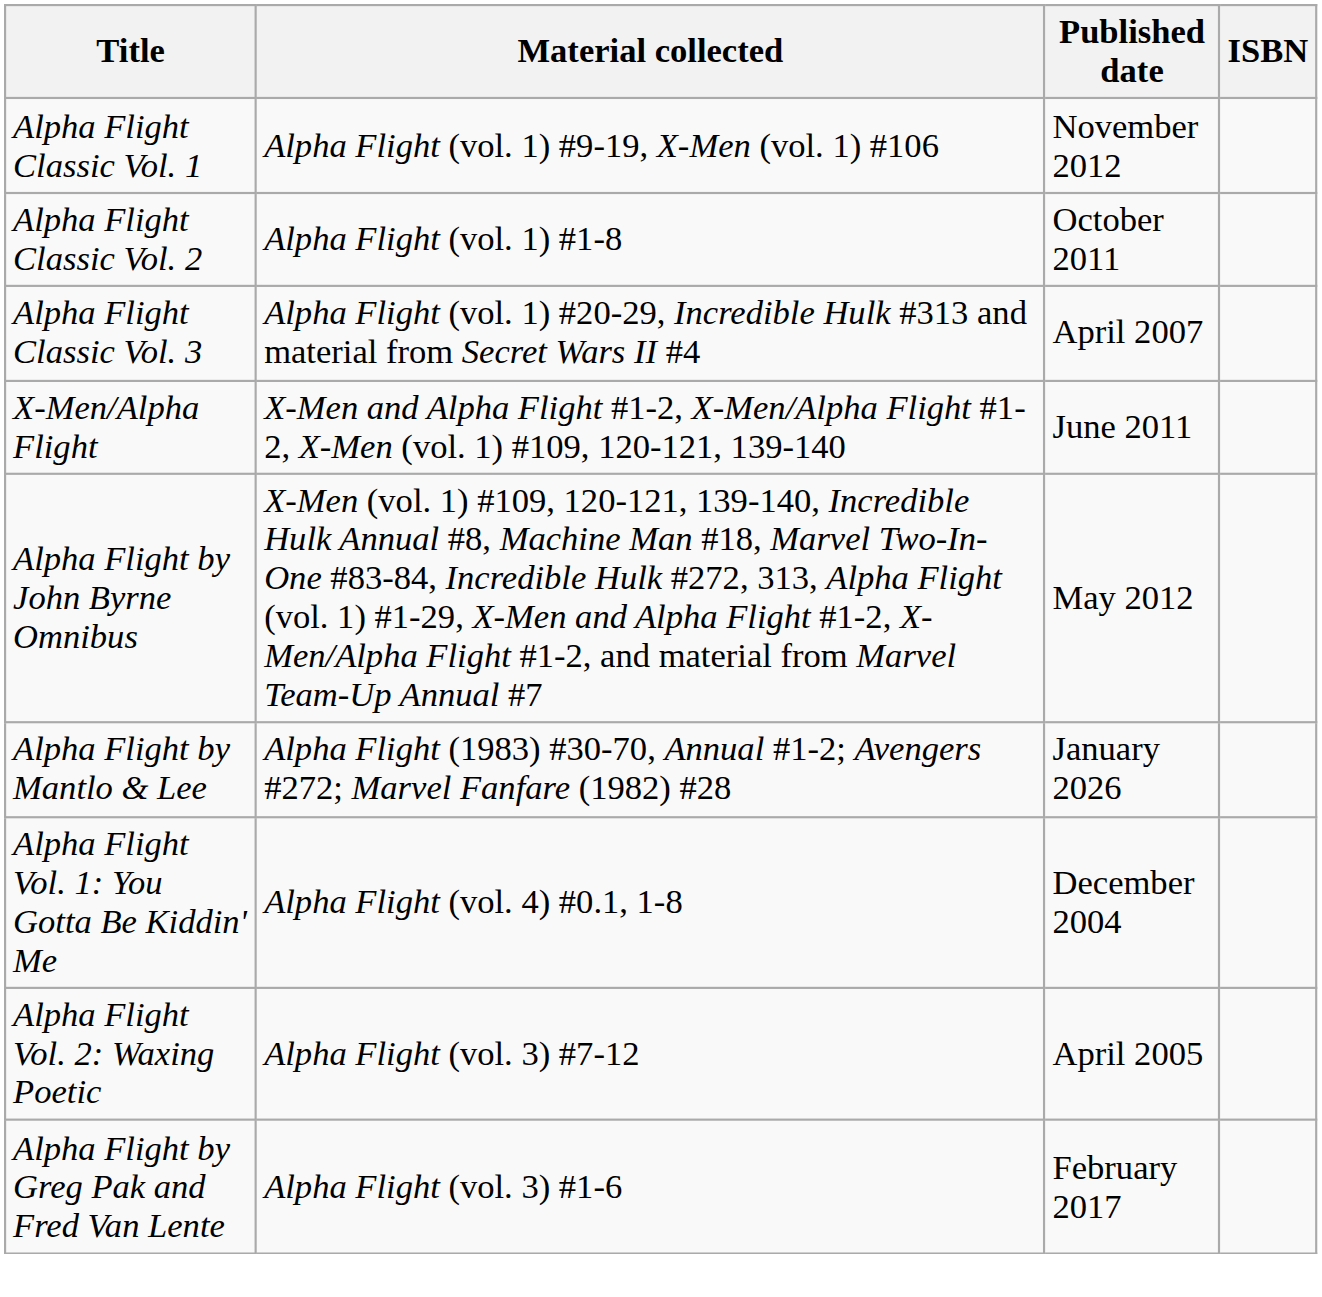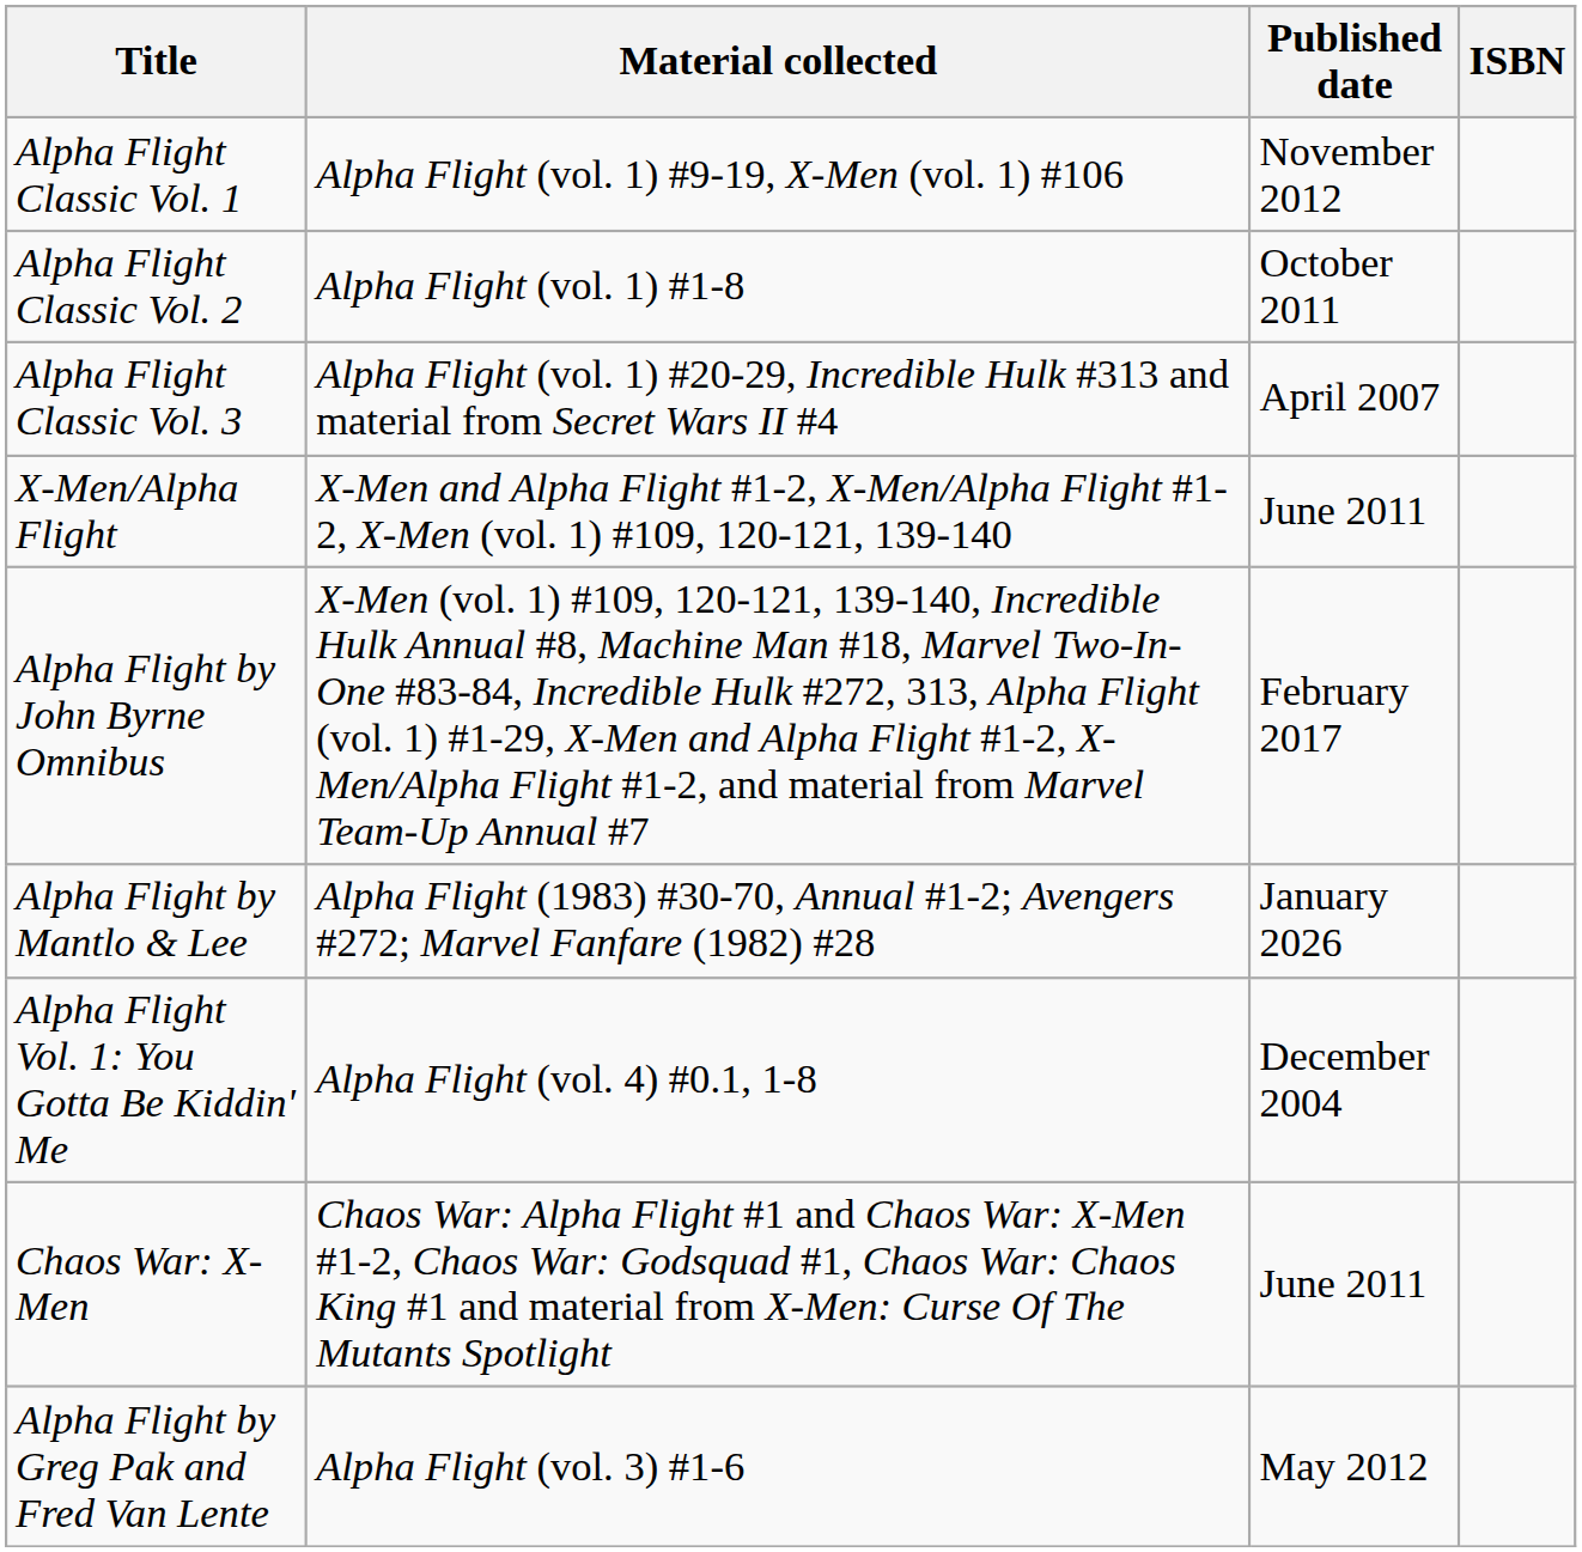Alpha Flight by John Byrne Omnibus | Published date: May 2012 -> February 2017
- row: Alpha Flight Vol. 2: Waxing Poetic | Alpha Flight (vol. 3) #7-12 | April 2005
+ row: Chaos War: X-Men | Chaos War: Alpha Flight #1 and Chaos War: X-Men #1-2, Chaos War: Godsquad #1, Chaos War: Chaos King #1 and material from X-Men: Curse Of The Mutants Spotlight | June 2011
Alpha Flight by Greg Pak and Fred Van Lente | Published date: February 2017 -> May 2012
